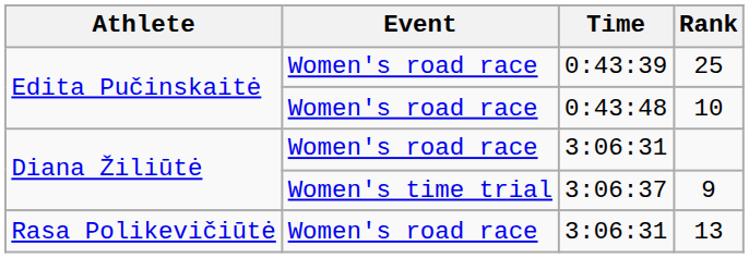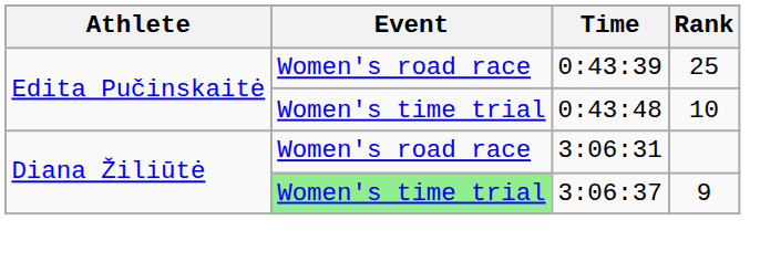10 | Event: Women's road race -> Women's time trial
9 | Event: no background -> lightgreen background
- row: Rasa Polikevičiūtė | Women's road race | 3:06:31 | 13
